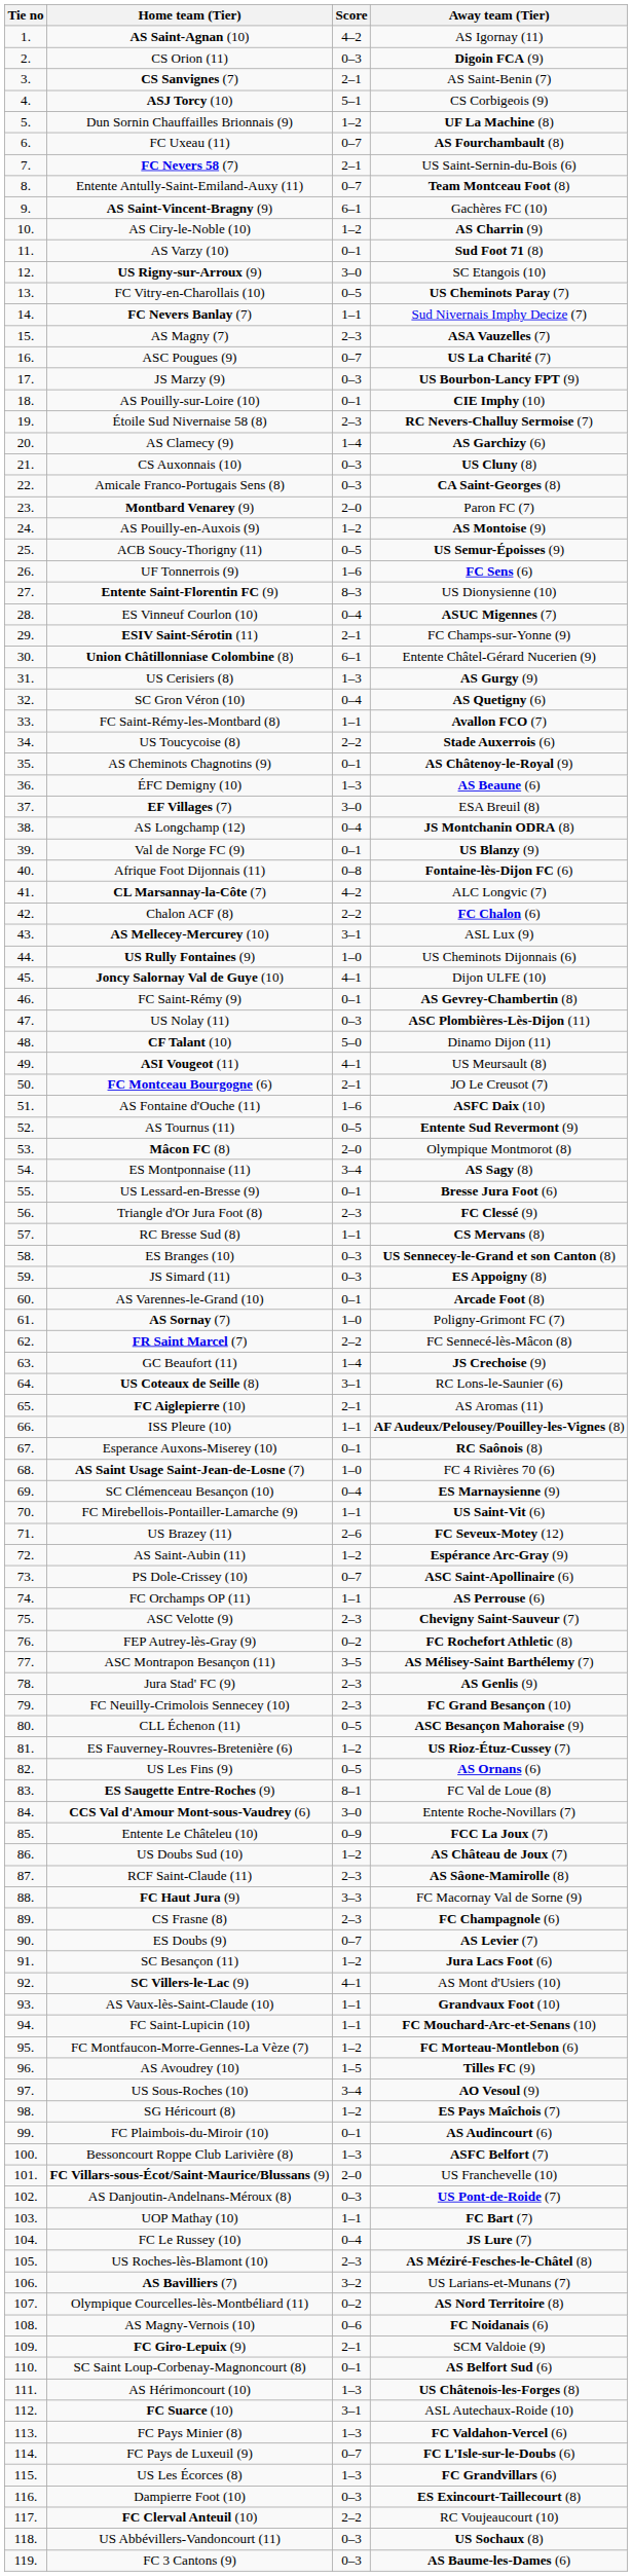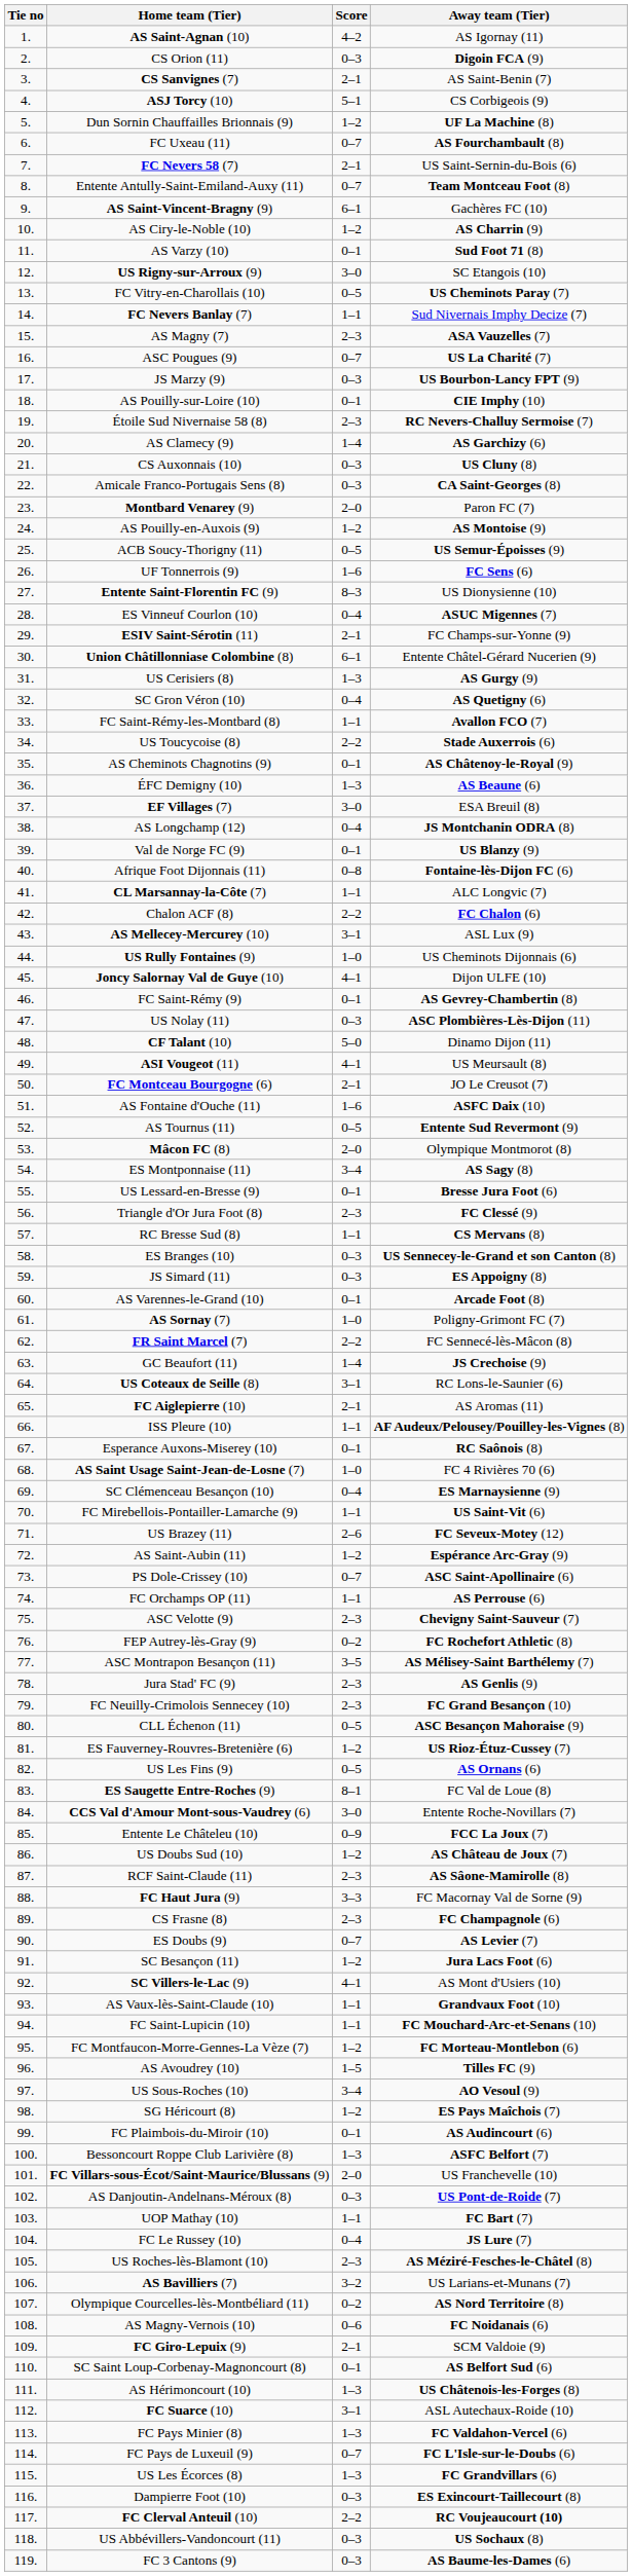CL Marsannay-la-Côte (7) | Score: 4–2 -> 1–1
FC Clerval Anteuil (10) | Away team (Tier): normal -> bold
